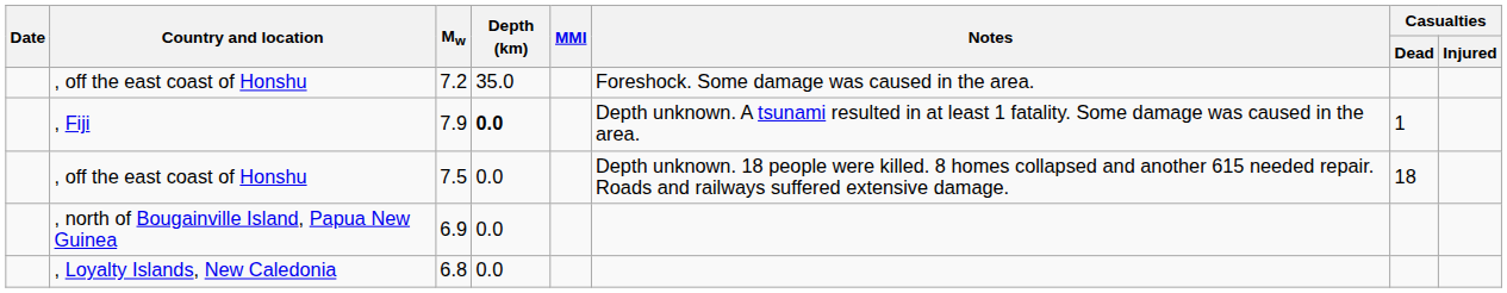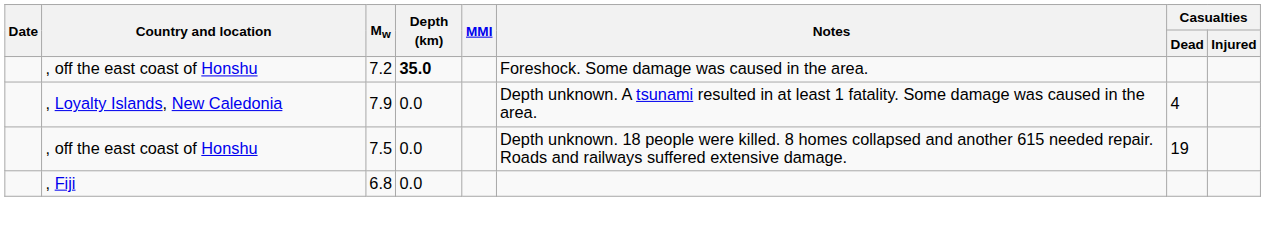7.2 | Depth (km): normal -> bold
7.9 | Country and location: , Fiji -> , Loyalty Islands, New Caledonia
7.9 | Depth (km): bold -> normal
7.9 | Casualties / Dead: 1 -> 4
7.5 | Casualties / Dead: 18 -> 19
- row: , north of Bougainville Island, Papua New Guinea | 6.9 | 0.0
6.8 | Country and location: , Loyalty Islands, New Caledonia -> , Fiji
